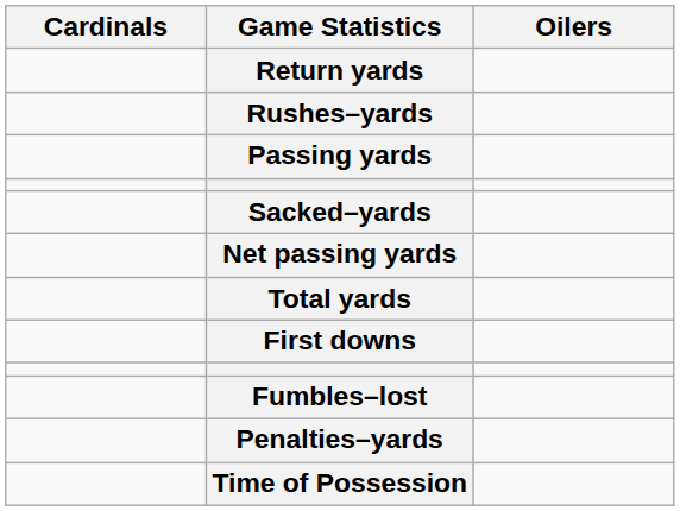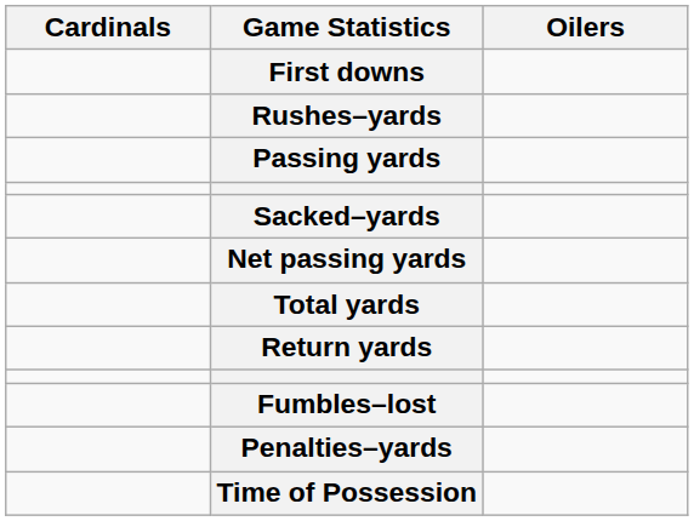rows swapped: First downs <-> Return yards
